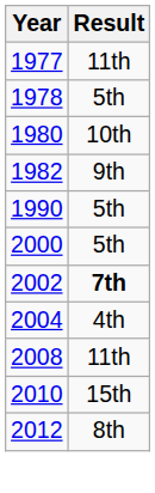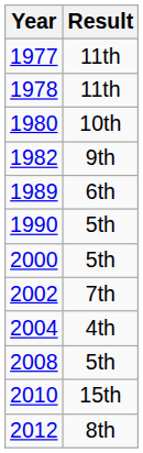1978 | Result: 5th -> 11th
+ row: 1989 | 6th
2002 | Result: bold -> normal
2008 | Result: 11th -> 5th
